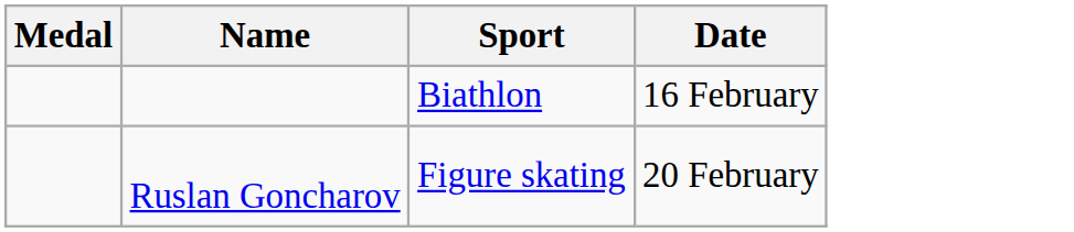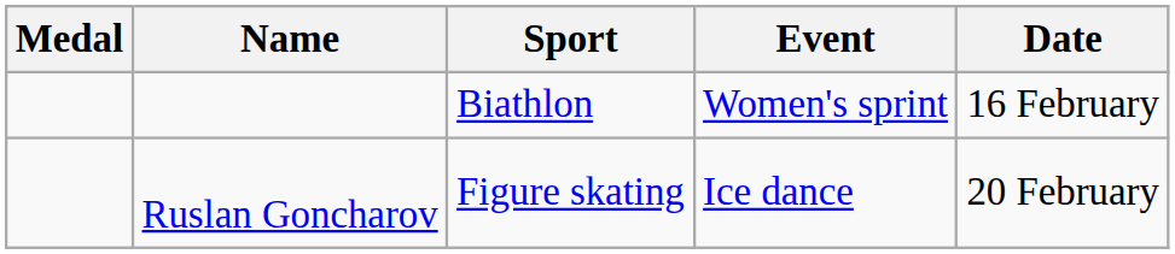+ column: Event | Women's sprint | Ice dance
